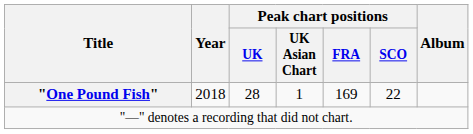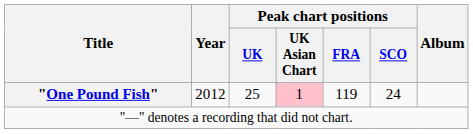"One Pound Fish" | Year: 2018 -> 2012
"One Pound Fish" | Peak chart positions / UK: 28 -> 25
"One Pound Fish" | Peak chart positions / UK Asian Chart: no background -> pink background
"One Pound Fish" | Peak chart positions / FRA: 169 -> 119
"One Pound Fish" | Peak chart positions / SCO: 22 -> 24
